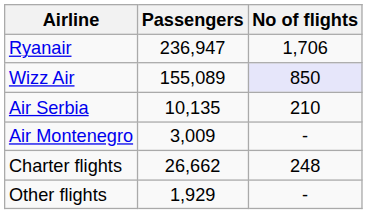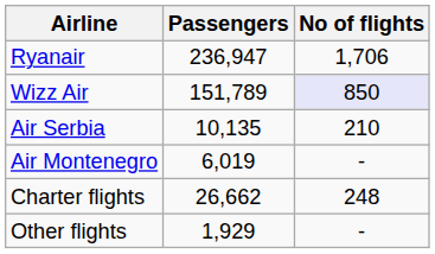Wizz Air | Passengers: 155,089 -> 151,789
Air Montenegro | Passengers: 3,009 -> 6,019
